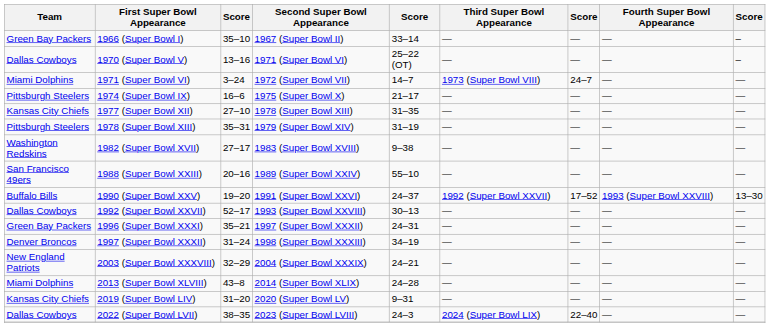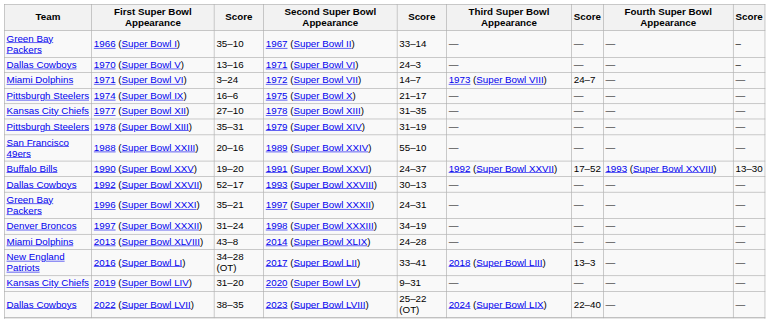1970 (Super Bowl V) | column 5: 25–22 (OT) -> 24–3
- row: Washington Redskins | 1982 (Super Bowl XVII) | 27–17 | 1983 (Super Bowl XVIII) | 9–38 | — | — | — | —
- row: New England Patriots | 2003 (Super Bowl XXXVIII) | 32–29 | 2004 (Super Bowl XXXIX) | 24–21 | — | — | — | —
+ row: New England Patriots | 2016 (Super Bowl LI) | 34–28 (OT) | 2017 (Super Bowl LII) | 33–41 | 2018 (Super Bowl LIII) | 13–3 | — | —
2022 (Super Bowl LVII) | column 5: 24–3 -> 25–22 (OT)
